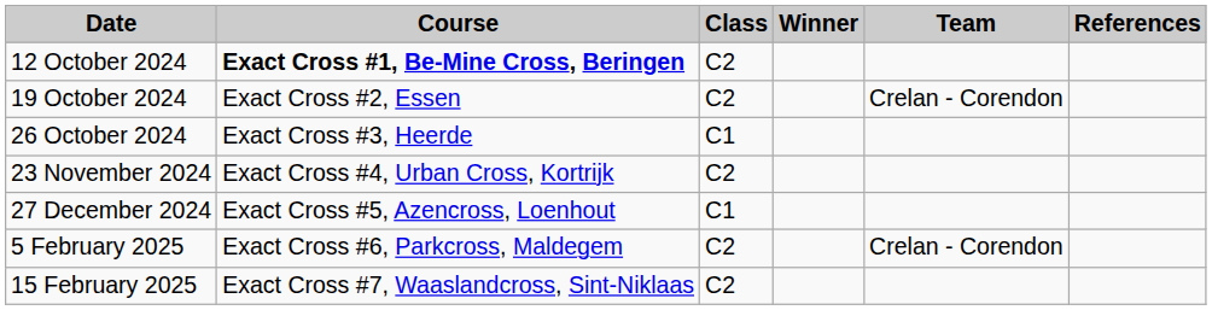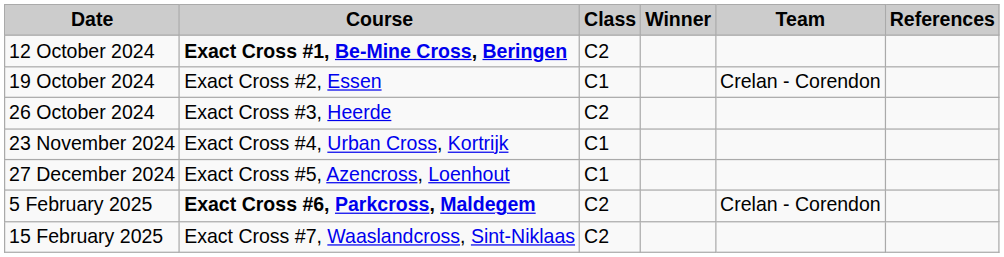19 October 2024 | Class: C2 -> C1
26 October 2024 | Class: C1 -> C2
23 November 2024 | Class: C2 -> C1
5 February 2025 | Course: normal -> bold
